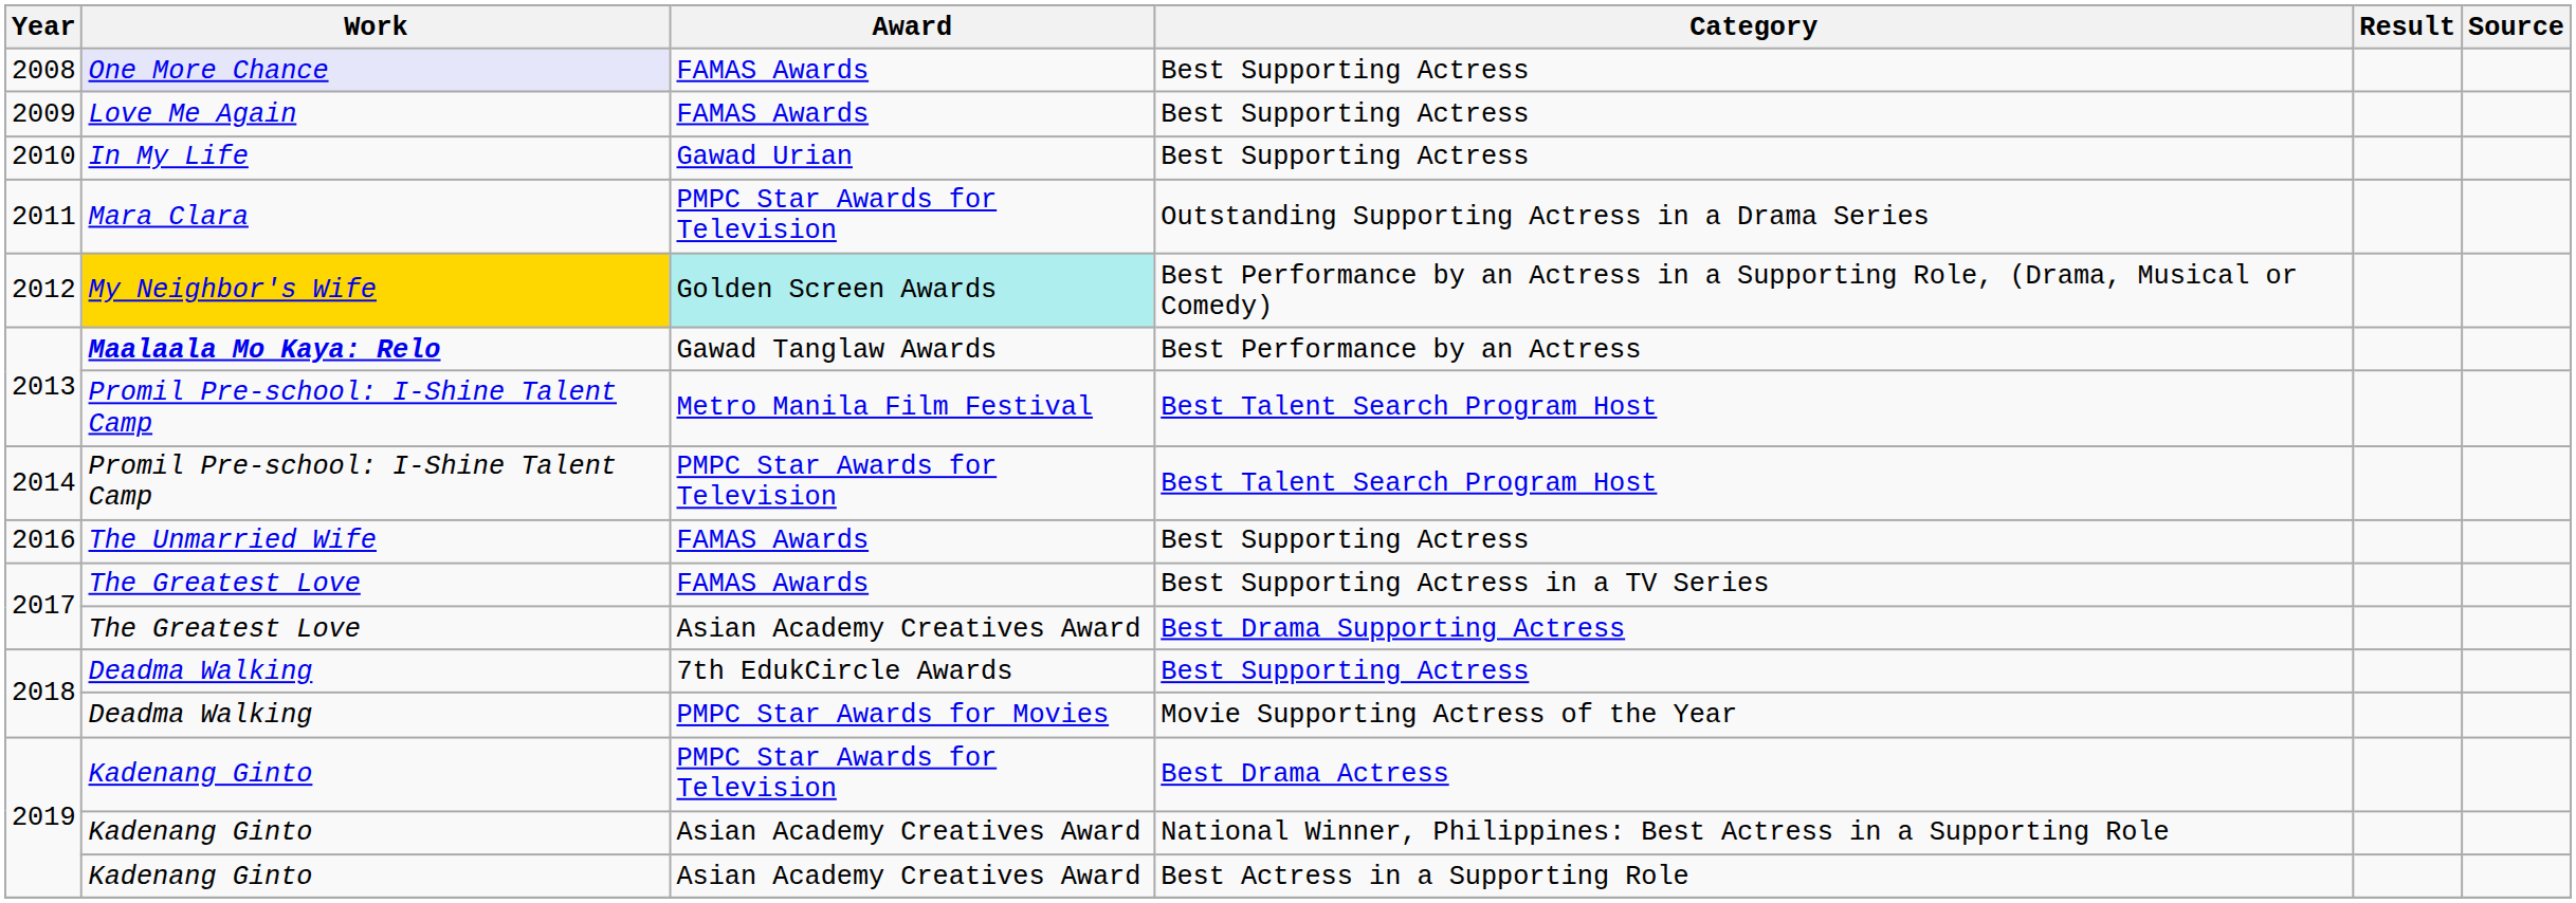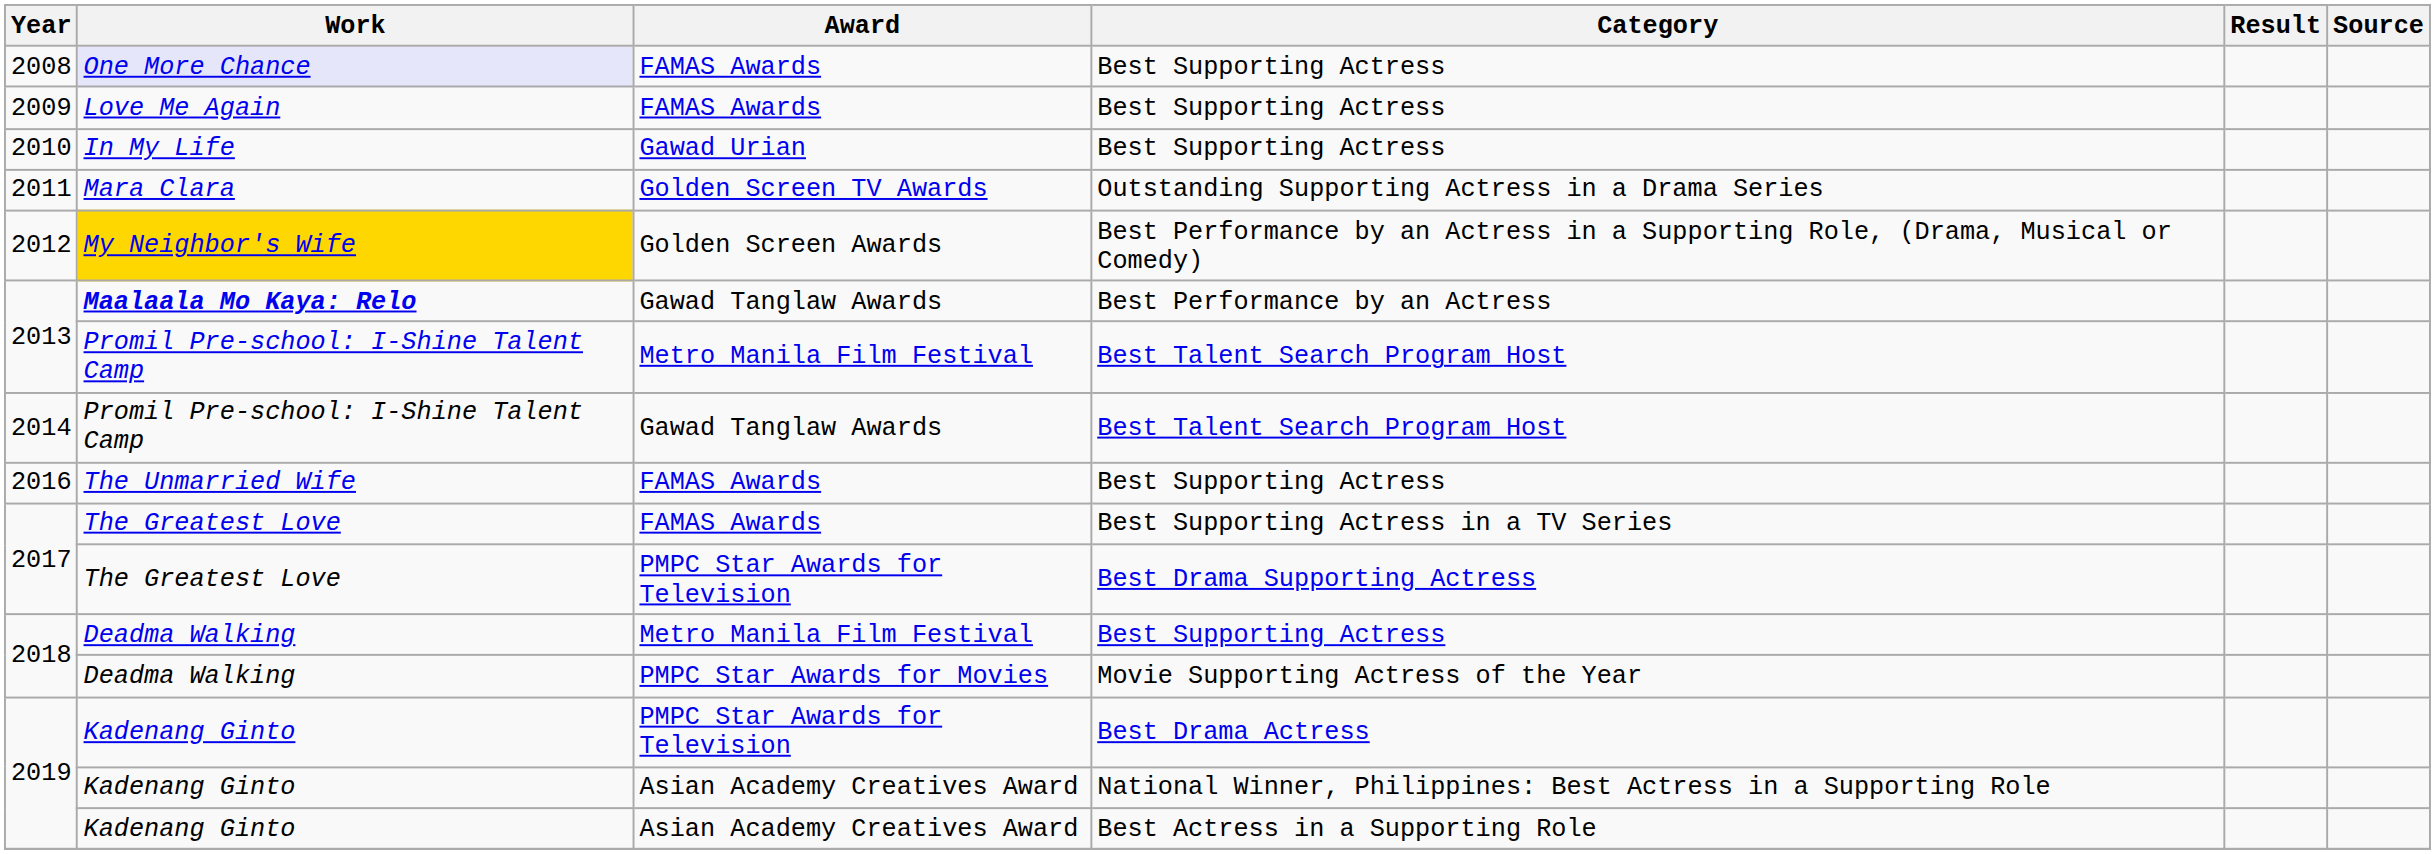2011 | Award: PMPC Star Awards for Television -> Golden Screen TV Awards
2012 | Award: paleturquoise background -> no background
2014 | Award: PMPC Star Awards for Television -> Gawad Tanglaw Awards
2017 / Best Drama Supporting Actress | Award: Asian Academy Creatives Award -> PMPC Star Awards for Television
2018 / Best Supporting Actress | Award: 7th EdukCircle Awards -> Metro Manila Film Festival
